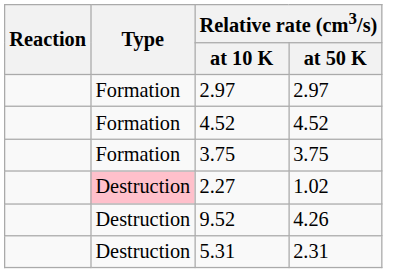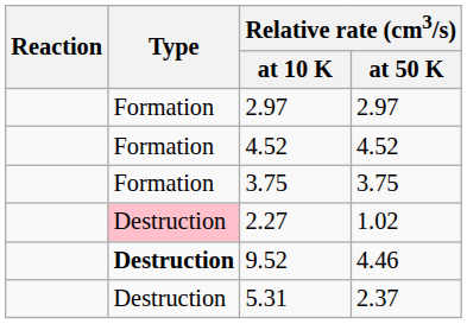9.52 | Type: normal -> bold
9.52 | Relative rate (cm3/s) / at 50 K: 4.26 -> 4.46
5.31 | Relative rate (cm3/s) / at 50 K: 2.31 -> 2.37
